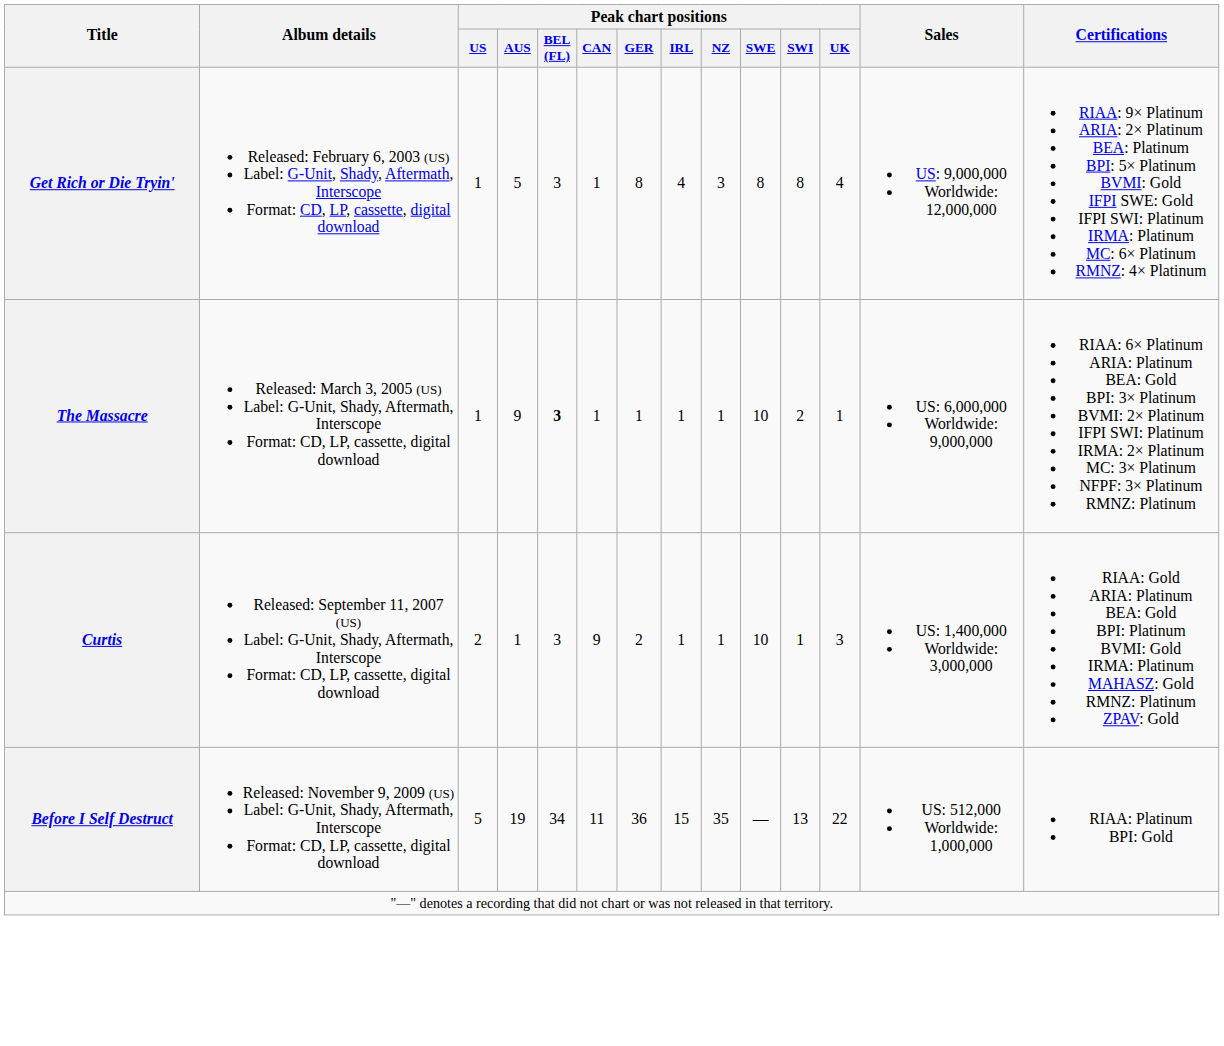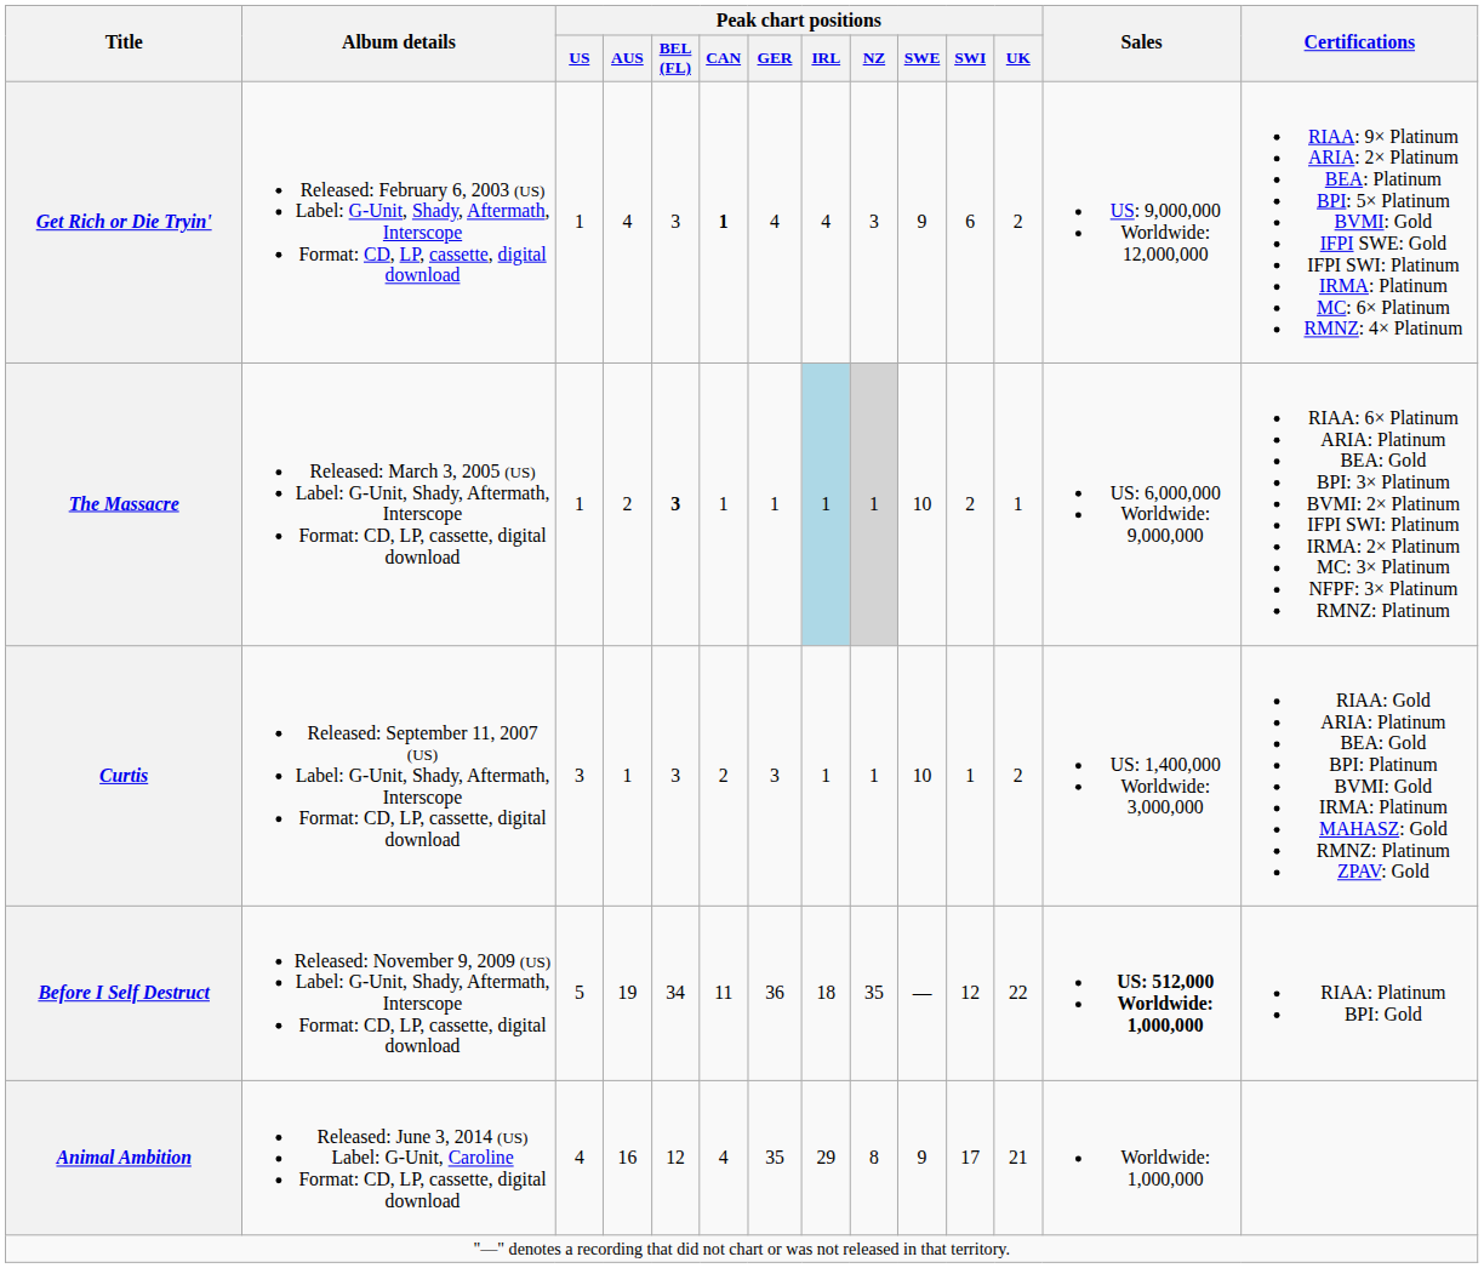Get Rich or Die Tryin' | Peak chart positions / AUS: 5 -> 4
Get Rich or Die Tryin' | Peak chart positions / CAN: normal -> bold
Get Rich or Die Tryin' | Peak chart positions / GER: 8 -> 4
Get Rich or Die Tryin' | Peak chart positions / SWE: 8 -> 9
Get Rich or Die Tryin' | Peak chart positions / SWI: 8 -> 6
Get Rich or Die Tryin' | Peak chart positions / UK: 4 -> 2
The Massacre | Peak chart positions / AUS: 9 -> 2
The Massacre | Peak chart positions / IRL: no background -> lightblue background
The Massacre | Peak chart positions / NZ: no background -> lightgrey background
Curtis | Peak chart positions / US: 2 -> 3
Curtis | Peak chart positions / CAN: 9 -> 2
Curtis | Peak chart positions / GER: 2 -> 3
Curtis | Peak chart positions / UK: 3 -> 2
Before I Self Destruct | Peak chart positions / IRL: 15 -> 18
Before I Self Destruct | Peak chart positions / SWI: 13 -> 12
Before I Self Destruct | Sales: normal -> bold
+ row: Animal Ambition | Released: June 3, 2014 (US) Label: G-Unit, Caroline Format: CD, LP, cassette, digital download | 4 | 16 | 12 | 4 | 35 | 29 | 8 | 9 | 17 | 21 | Worldwide: 1,000,000
